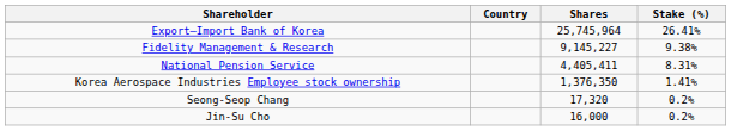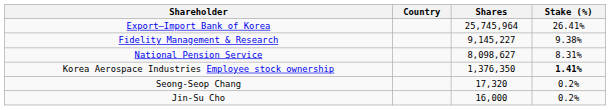National Pension Service | Shares: 4,405,411 -> 8,098,627
Korea Aerospace Industries Employee stock ownership | Stake (%): normal -> bold
